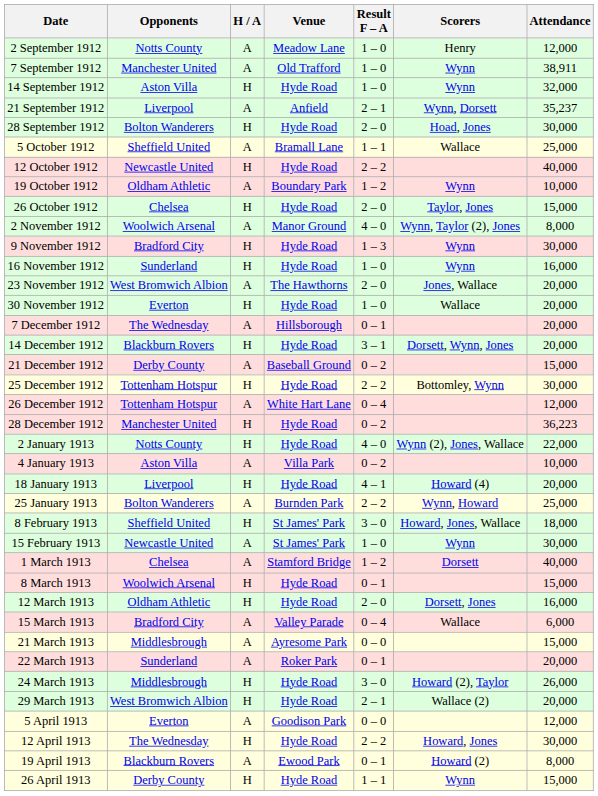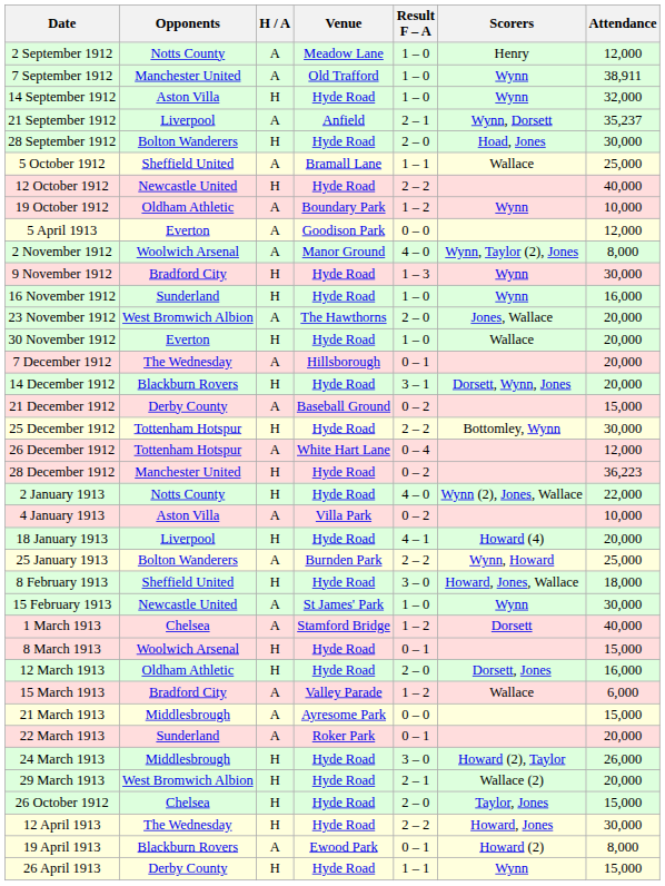rows swapped: 26 October 1912 <-> 5 April 1913
8 February 1913 | Venue: St James' Park -> Hyde Road
15 March 1913 | Result F – A: 0 – 4 -> 1 – 2
